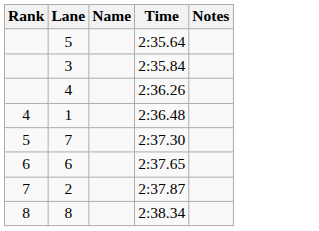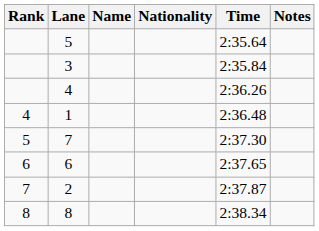+ column: Nationality
